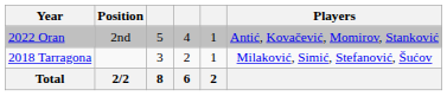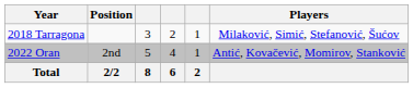rows swapped: 2018 Tarragona <-> 2022 Oran
